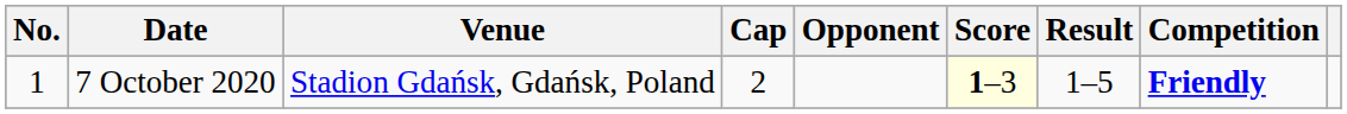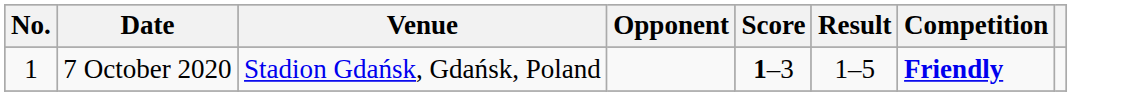- column: Cap | 2
7 October 2020 | Score: lightyellow background -> no background
